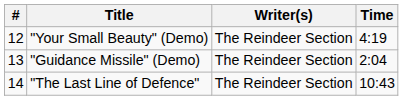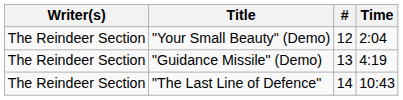columns swapped: # <-> Writer(s)
"Your Small Beauty" (Demo) | Time: 4:19 -> 2:04
"Guidance Missile" (Demo) | Time: 2:04 -> 4:19
